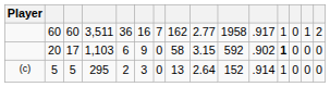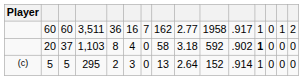20 | column 3: 17 -> 37
20 | column 5: 6 -> 8
20 | column 6: 9 -> 4
20 | column 9: 3.15 -> 3.18
